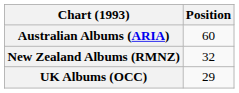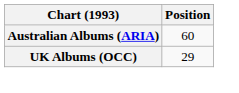- row: New Zealand Albums (RMNZ) | 32
